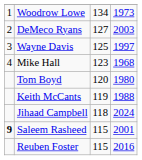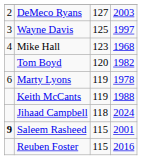- row: 1 | Woodrow Lowe | 134 | 1973
Tom Boyd | column 4: 1980 -> 1982
+ row: 6 | Marty Lyons | 119 | 1978
